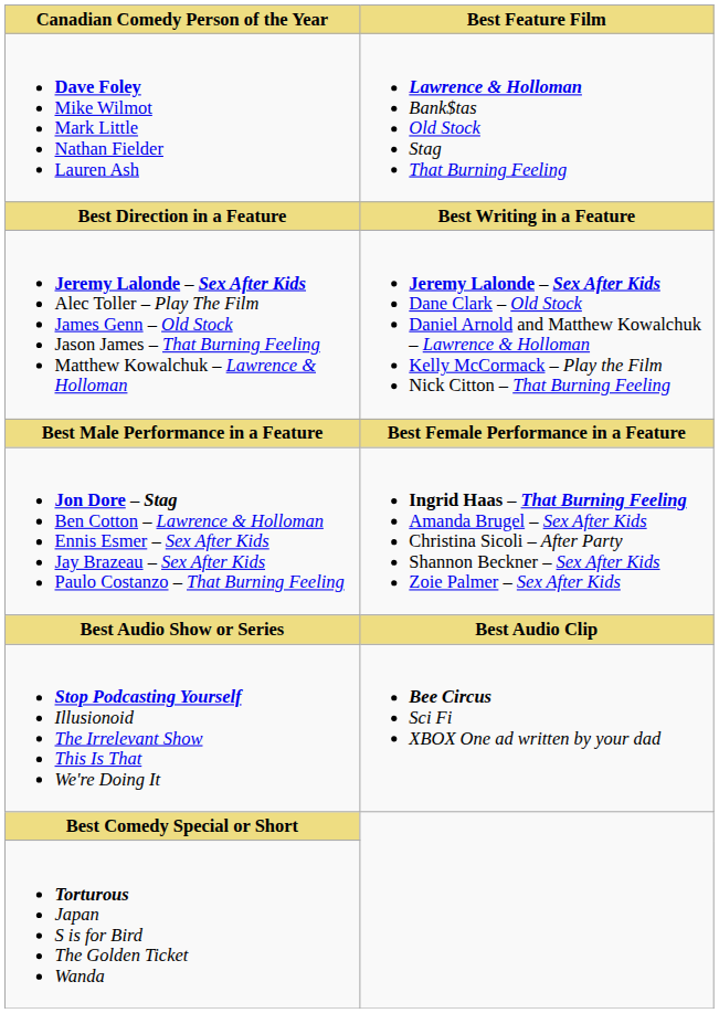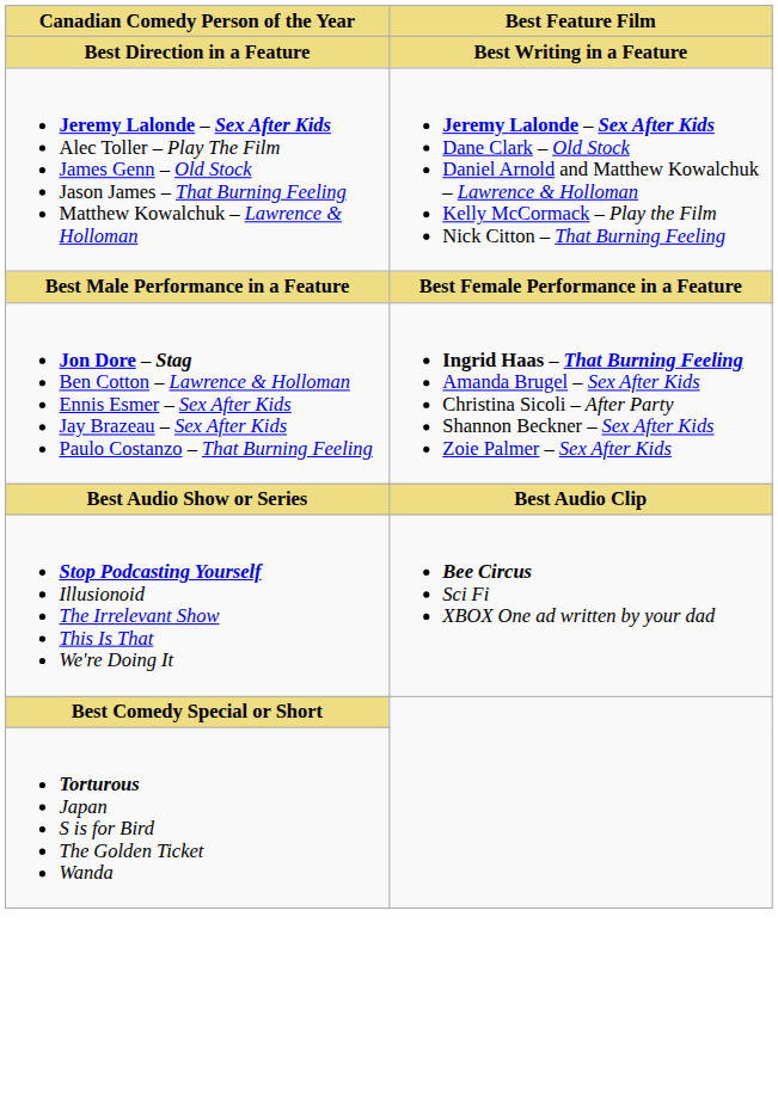- row: Dave Foley Mike Wilmot Mark Little Nathan Fielder Lauren Ash | Lawrence & Holloman Bank$tas Old Stock Stag That Burning Feeling
